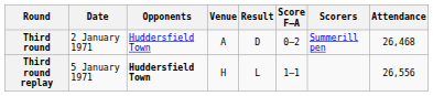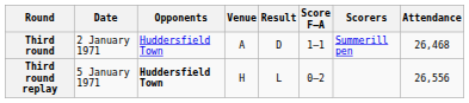Third round | Score F–A: 0–2 -> 1–1
Third round replay | Score F–A: 1–1 -> 0–2
